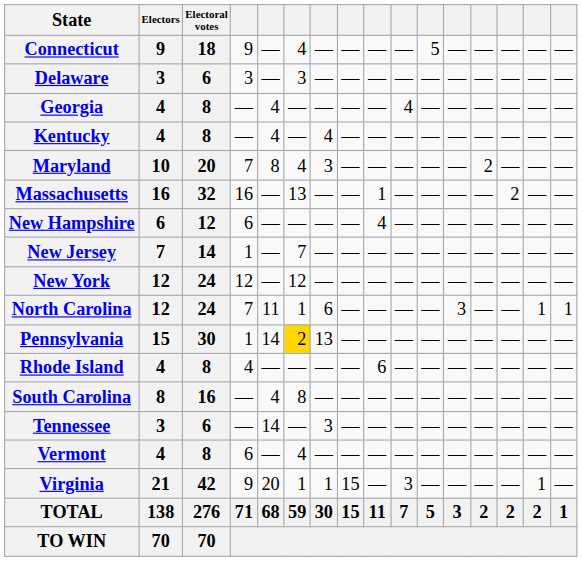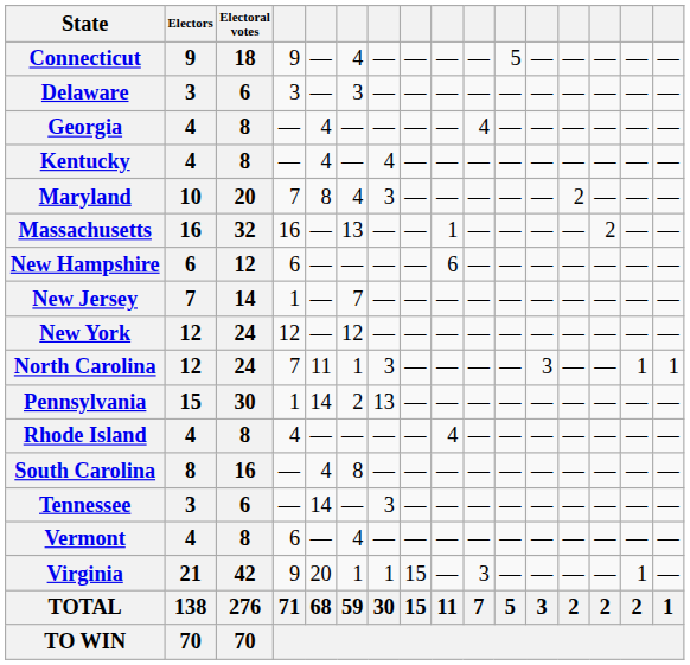New Hampshire | column 9: 4 -> 6
North Carolina | column 7: 6 -> 3
Pennsylvania | column 6: gold background -> no background
Rhode Island | column 9: 6 -> 4
